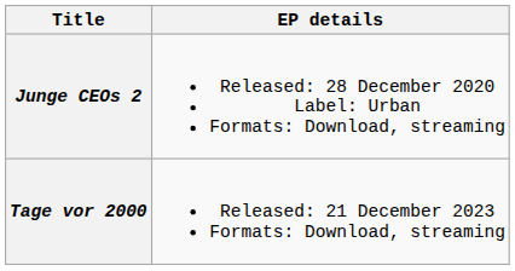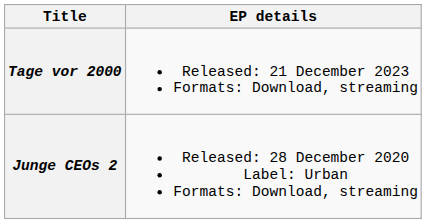rows swapped: Junge CEOs 2 <-> Tage vor 2000
